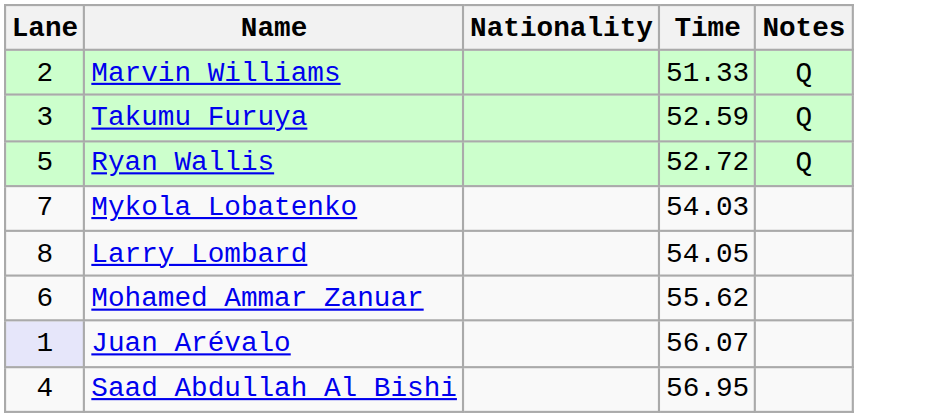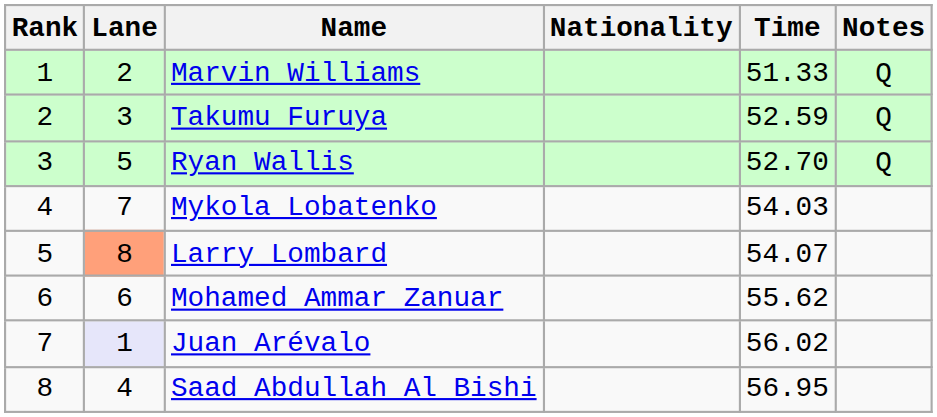+ column: Rank | 1 | 2 | 3 | 4 | 5 | 6 | 7 | 8
Ryan Wallis | Time: 52.72 -> 52.70
Larry Lombard | Lane: no background -> lightsalmon background
Larry Lombard | Time: 54.05 -> 54.07
Juan Arévalo | Time: 56.07 -> 56.02
